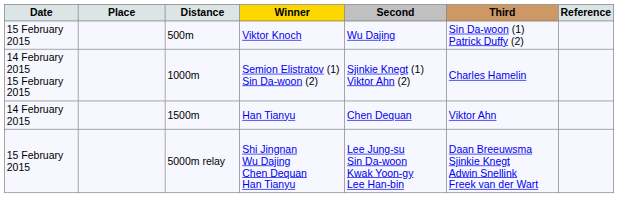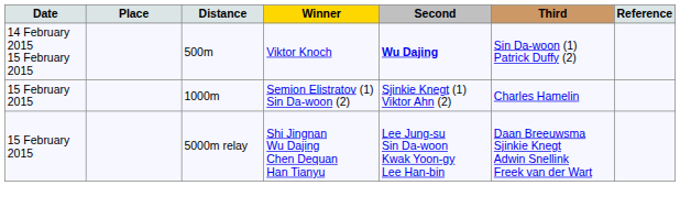Viktor Knoch | Date: 15 February 2015 -> 14 February 2015 15 February 2015
Viktor Knoch | Second: normal -> bold
Semion Elistratov (1) Sin Da-woon (2) | Date: 14 February 2015 15 February 2015 -> 15 February 2015
- row: 14 February 2015 | 1500m | Han Tianyu | Chen Dequan | Viktor Ahn
